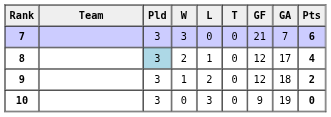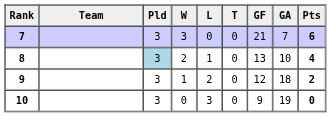8 | GF: 12 -> 13
8 | GA: 17 -> 10
